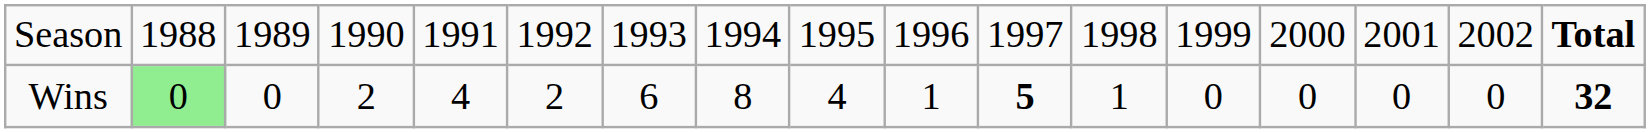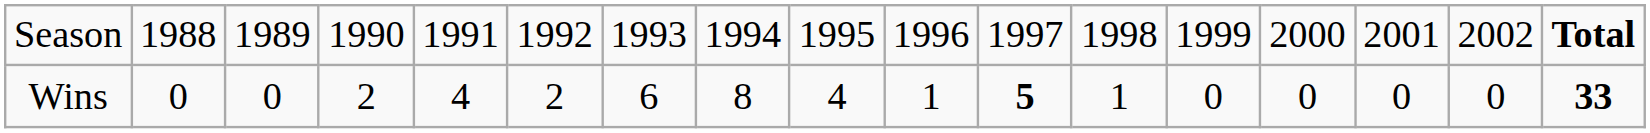Wins | column 2: lightgreen background -> no background
Wins | column 17: 32 -> 33
